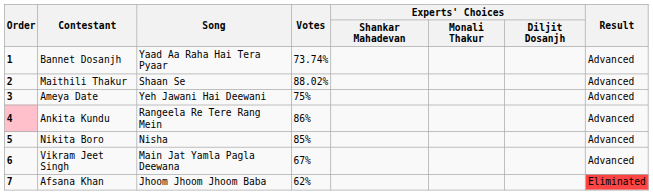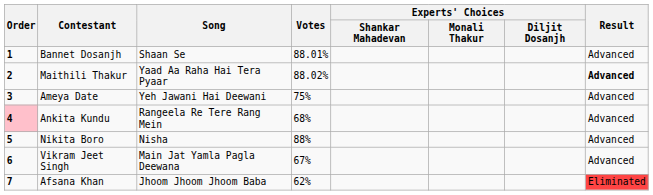Bannet Dosanjh | Song: Yaad Aa Raha Hai Tera Pyaar -> Shaan Se
Bannet Dosanjh | Votes: 73.74% -> 88.01%
Maithili Thakur | Song: Shaan Se -> Yaad Aa Raha Hai Tera Pyaar
Maithili Thakur | Result: normal -> bold
Ankita Kundu | Votes: 86% -> 68%
Nikita Boro | Votes: 85% -> 88%
